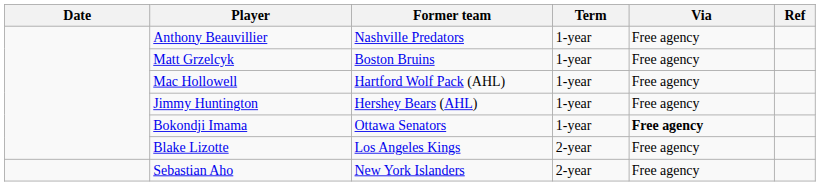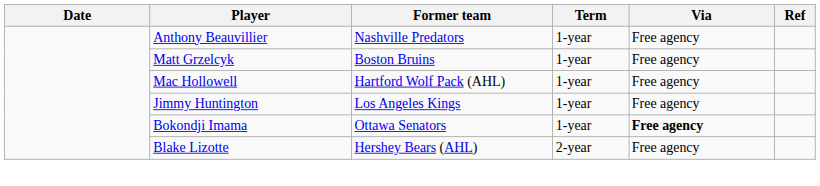Jimmy Huntington | Former team: Hershey Bears (AHL) -> Los Angeles Kings
Blake Lizotte | Former team: Los Angeles Kings -> Hershey Bears (AHL)
- row: Sebastian Aho | New York Islanders | 2-year | Free agency
